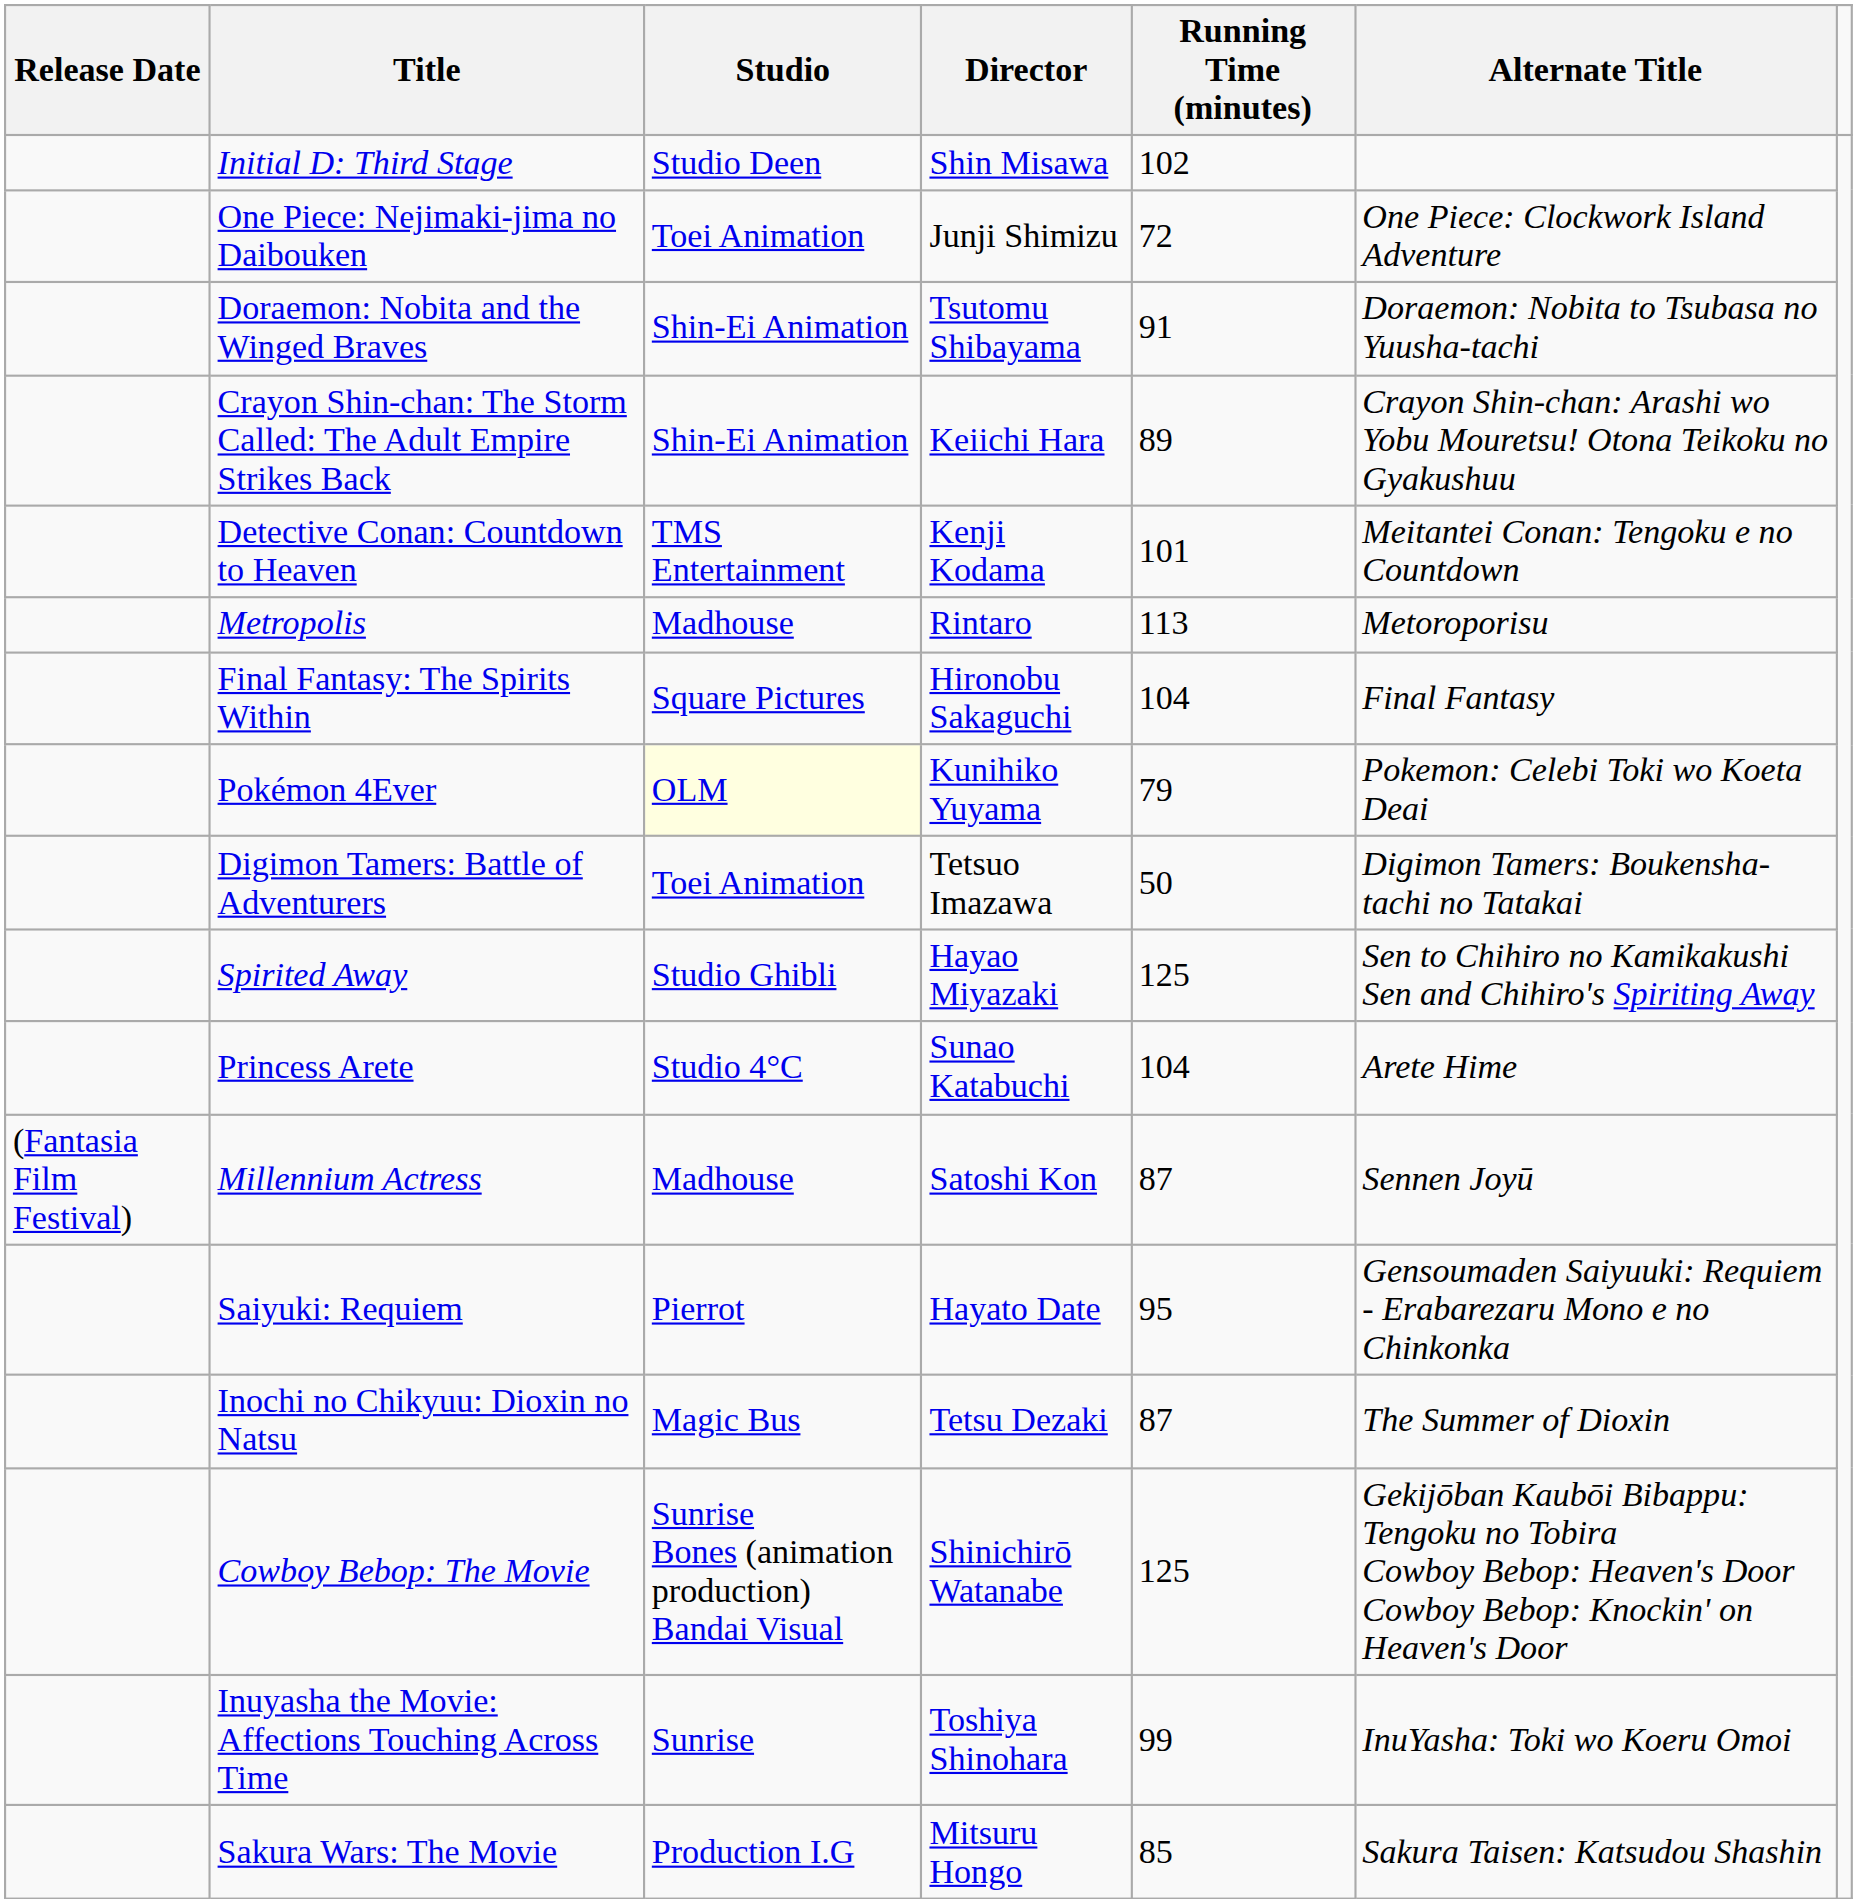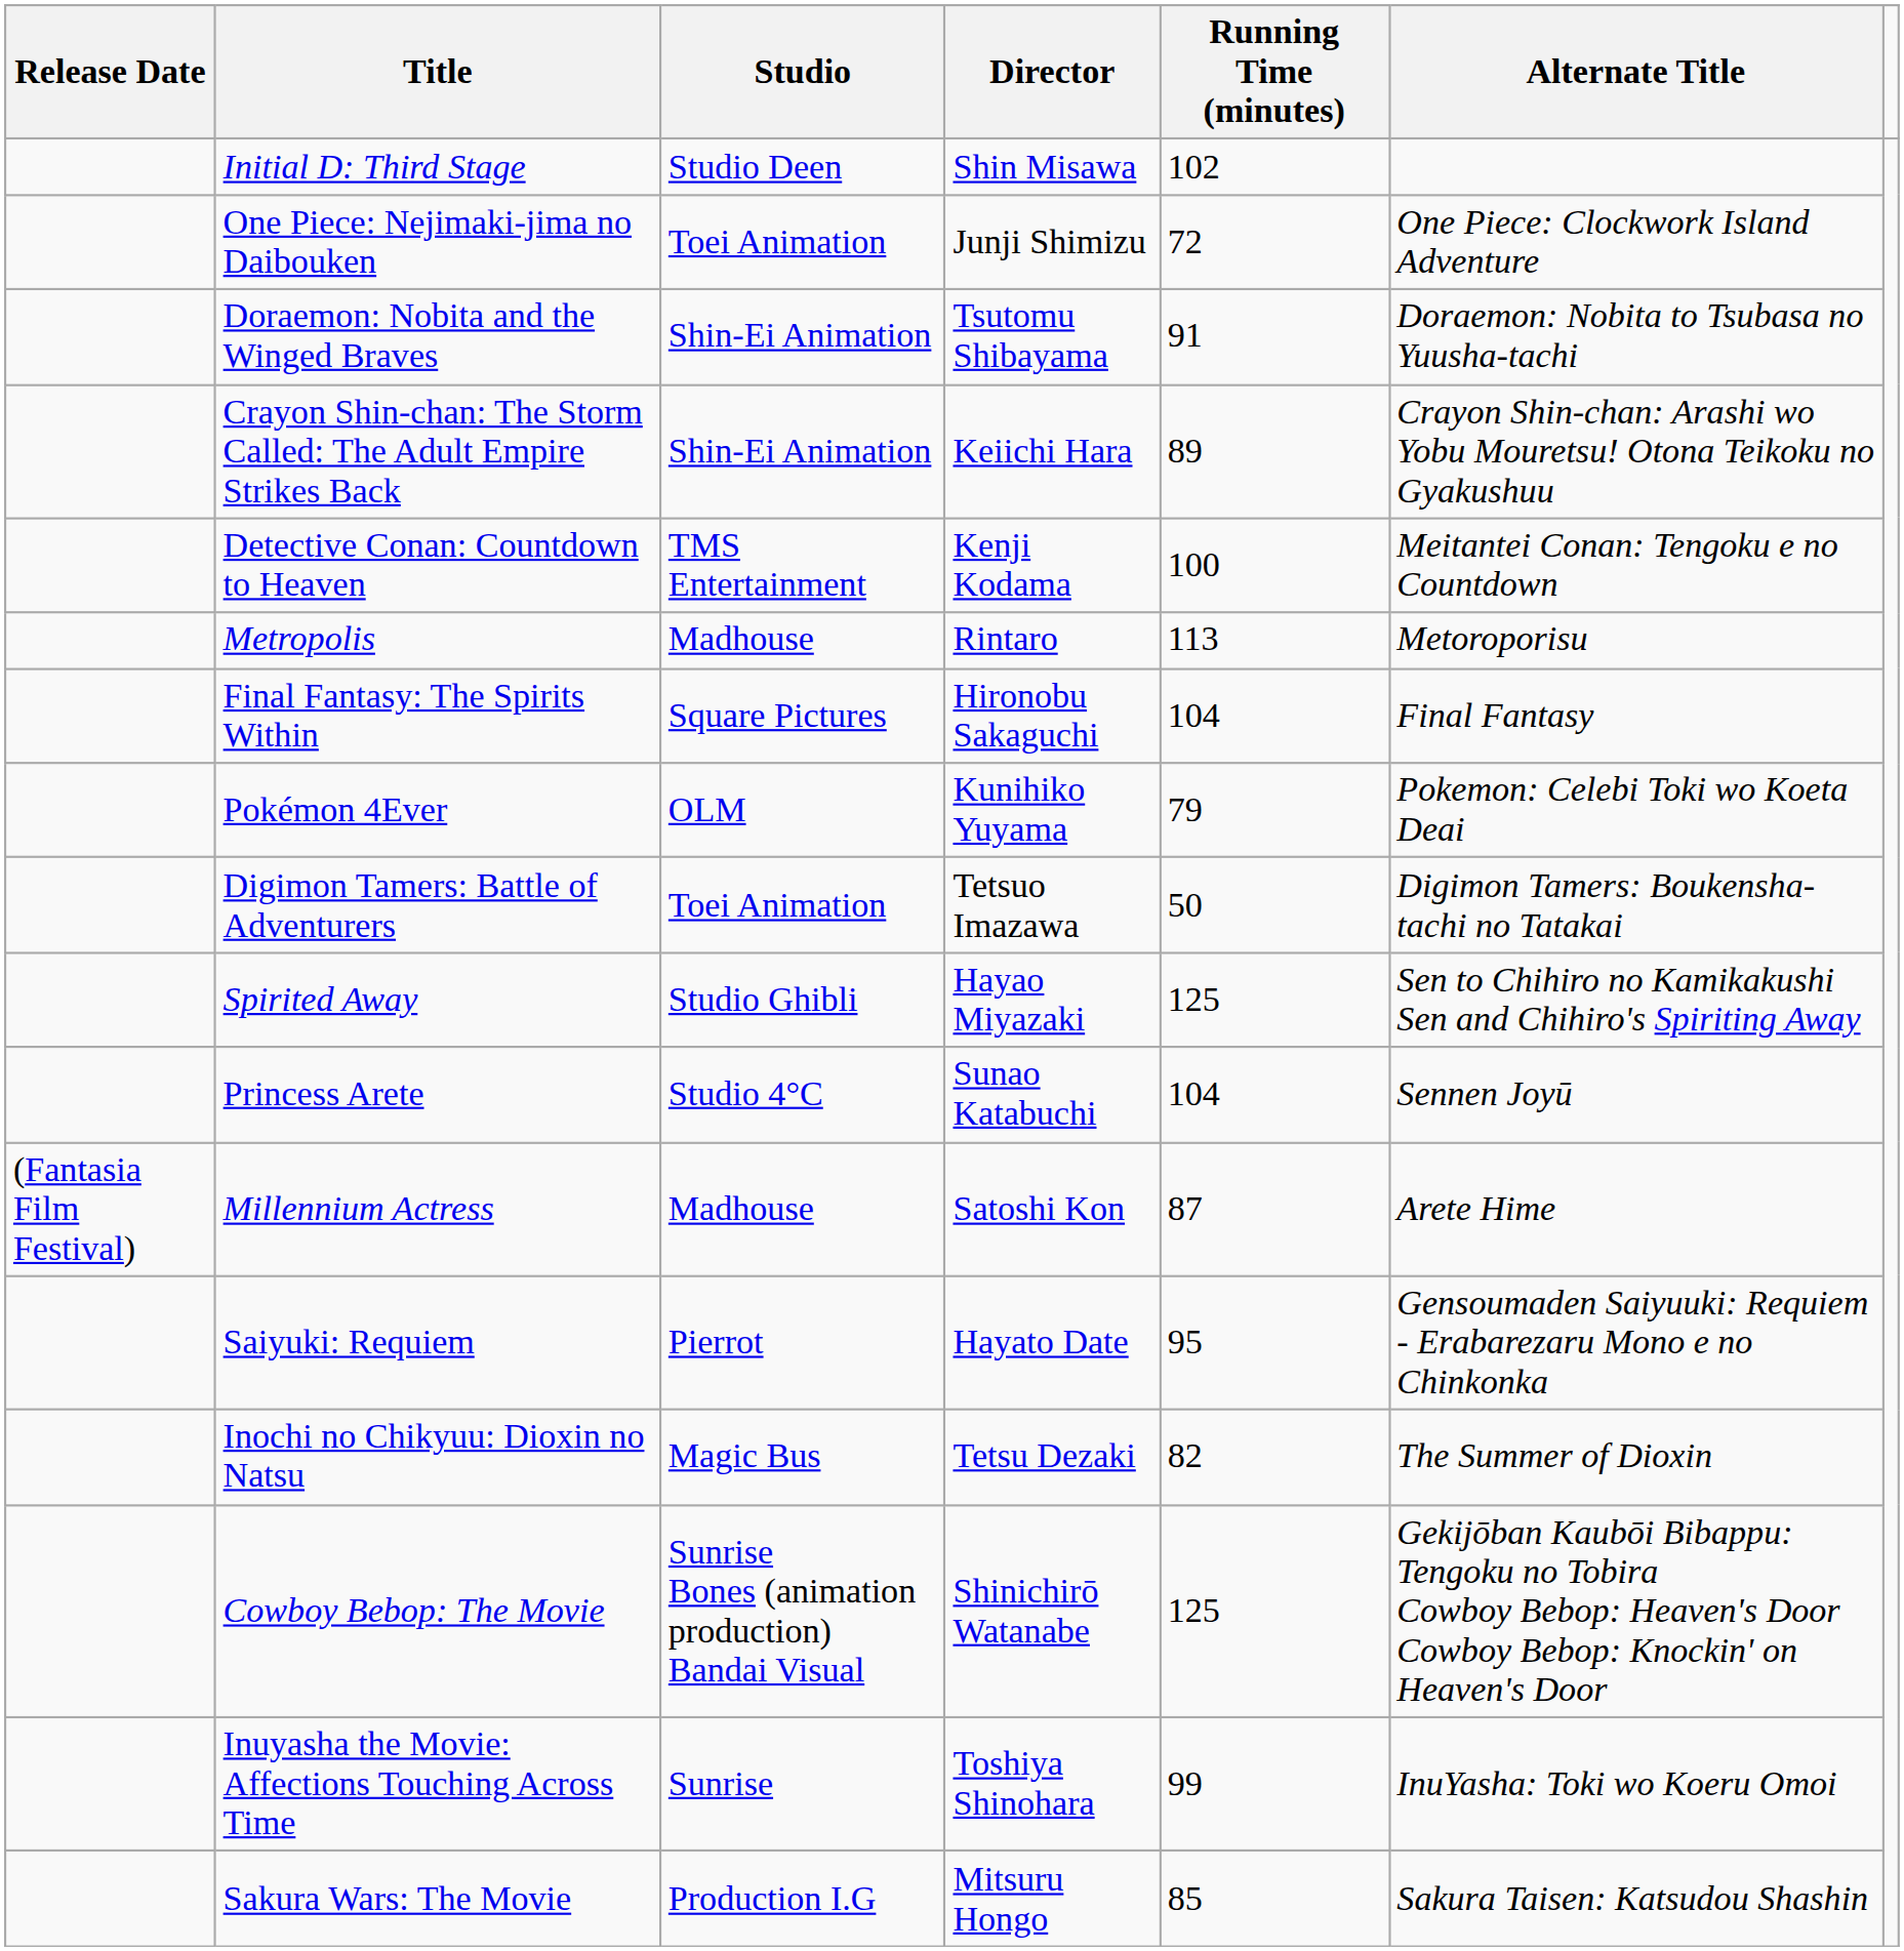Detective Conan: Countdown to Heaven | Running Time (minutes): 101 -> 100
Pokémon 4Ever | Studio: lightyellow background -> no background
Princess Arete | Alternate Title: Arete Hime -> Sennen Joyū
Millennium Actress | Alternate Title: Sennen Joyū -> Arete Hime
Inochi no Chikyuu: Dioxin no Natsu | Running Time (minutes): 87 -> 82
